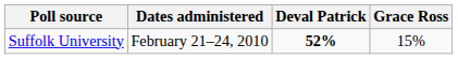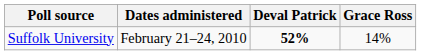Suffolk University | Grace Ross: 15% -> 14%
